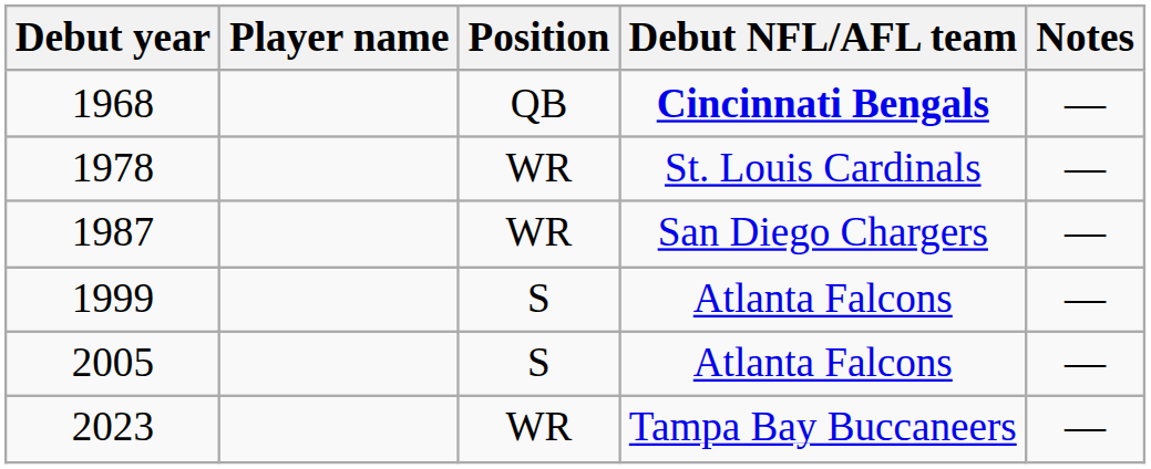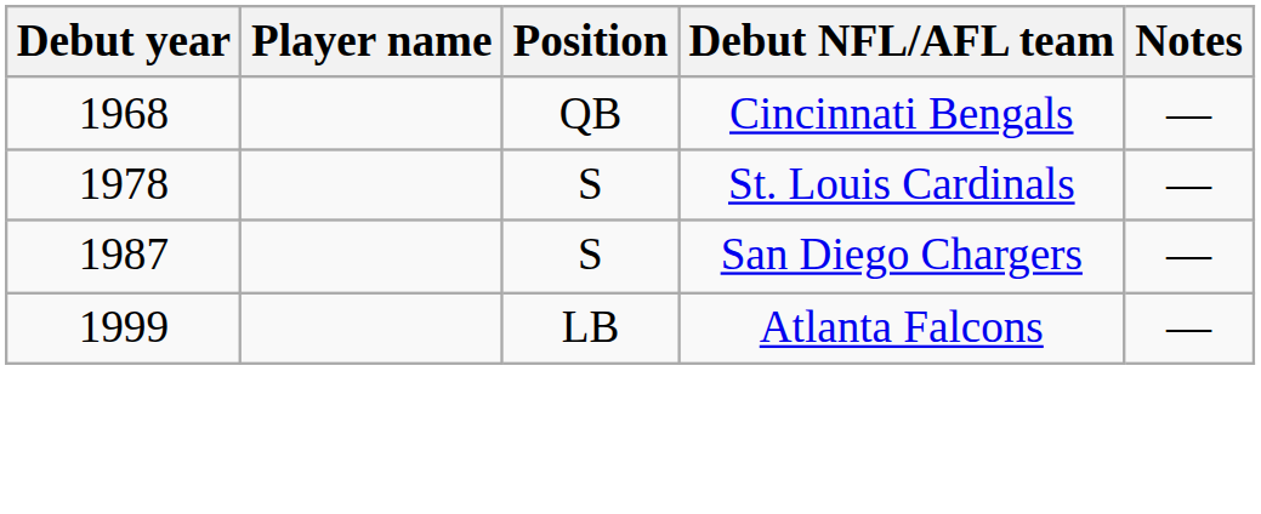1968 | Debut NFL/AFL team: bold -> normal
1978 | Position: WR -> S
1987 | Position: WR -> S
1999 | Position: S -> LB
- row: 2005 | S | Atlanta Falcons | —
- row: 2023 | WR | Tampa Bay Buccaneers | —
